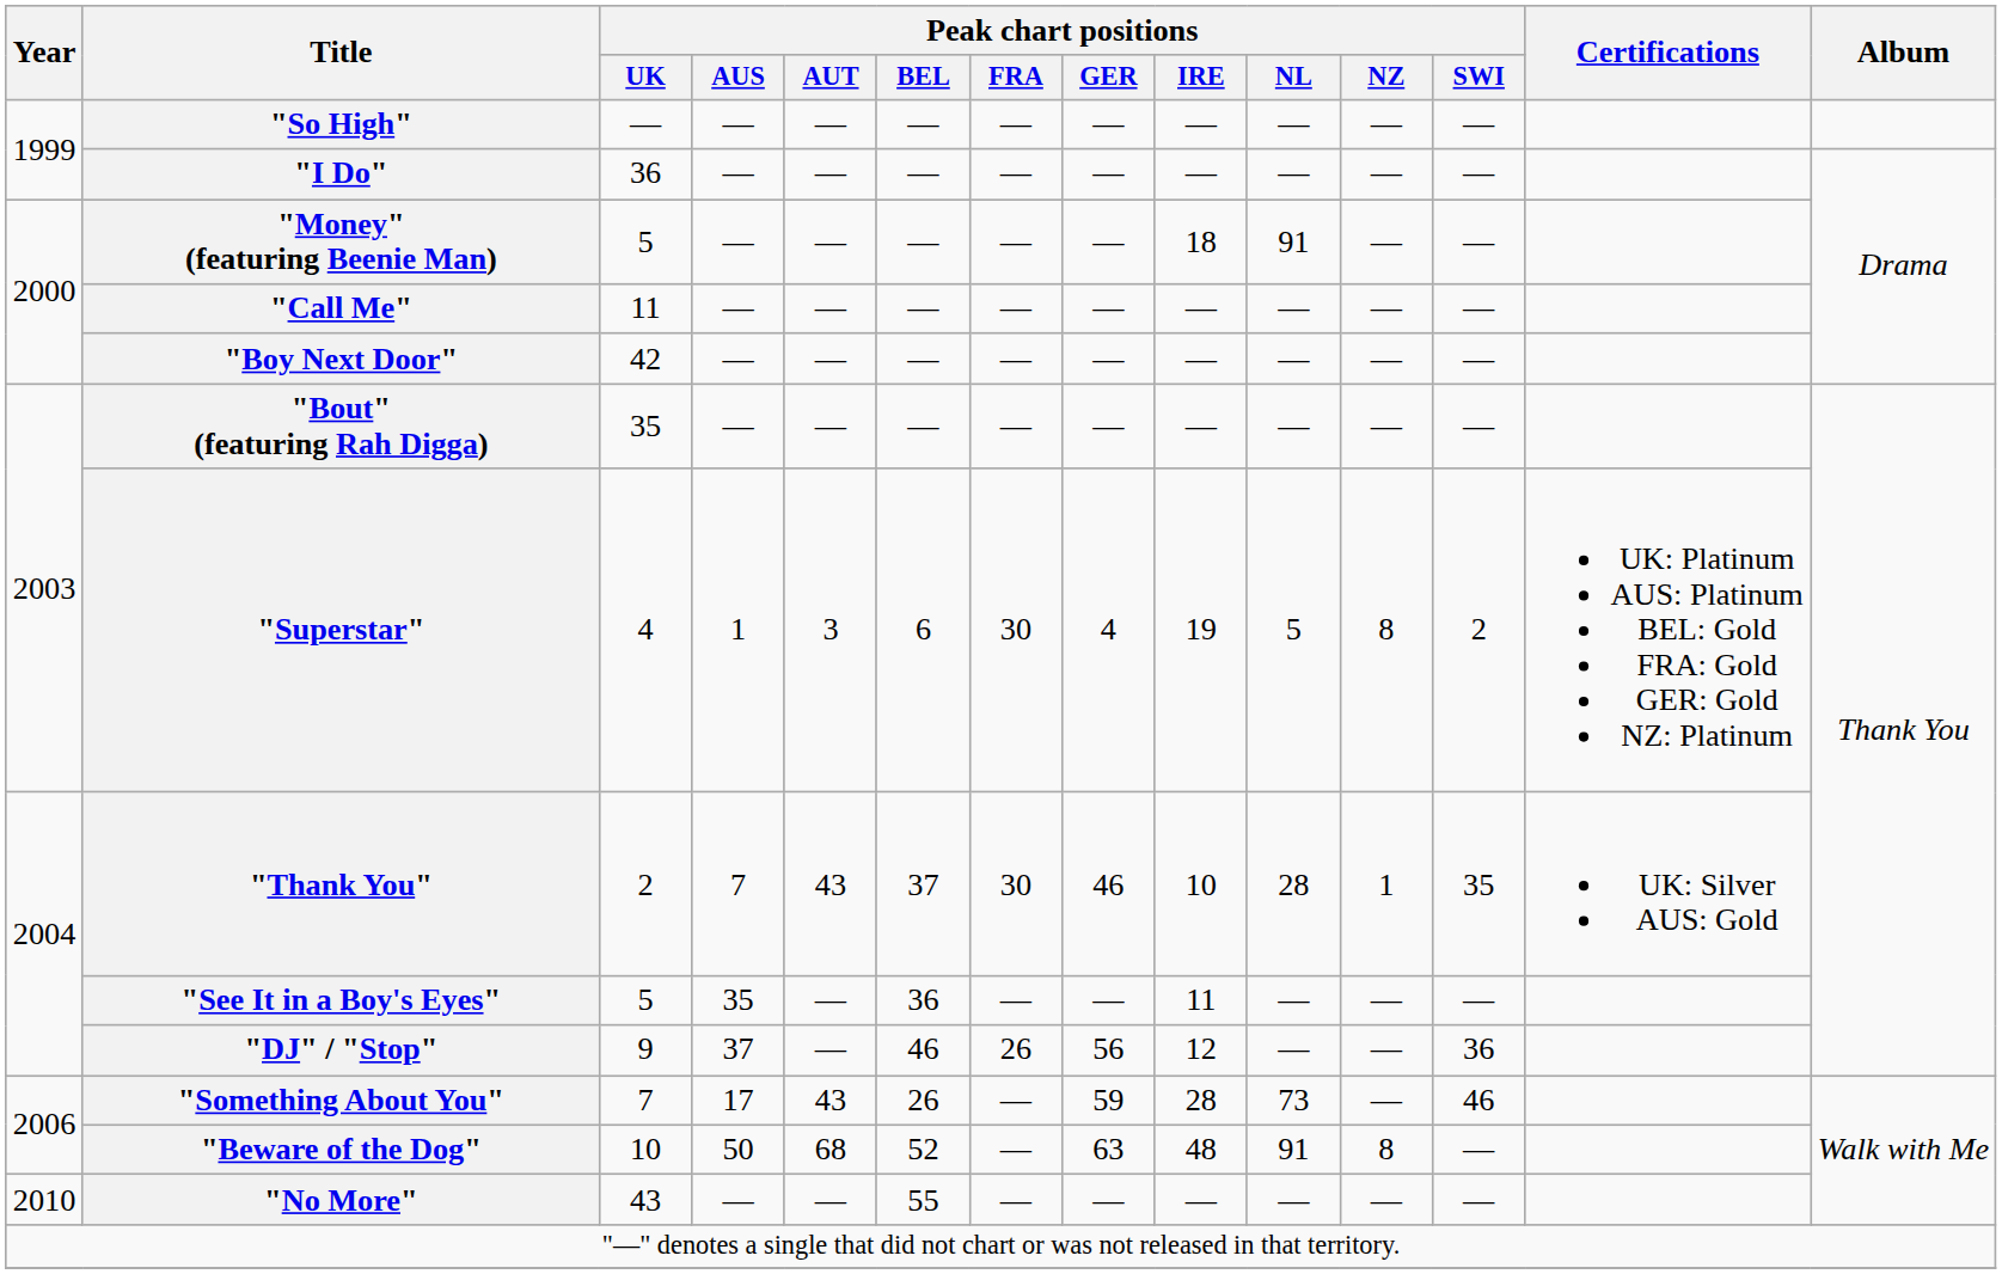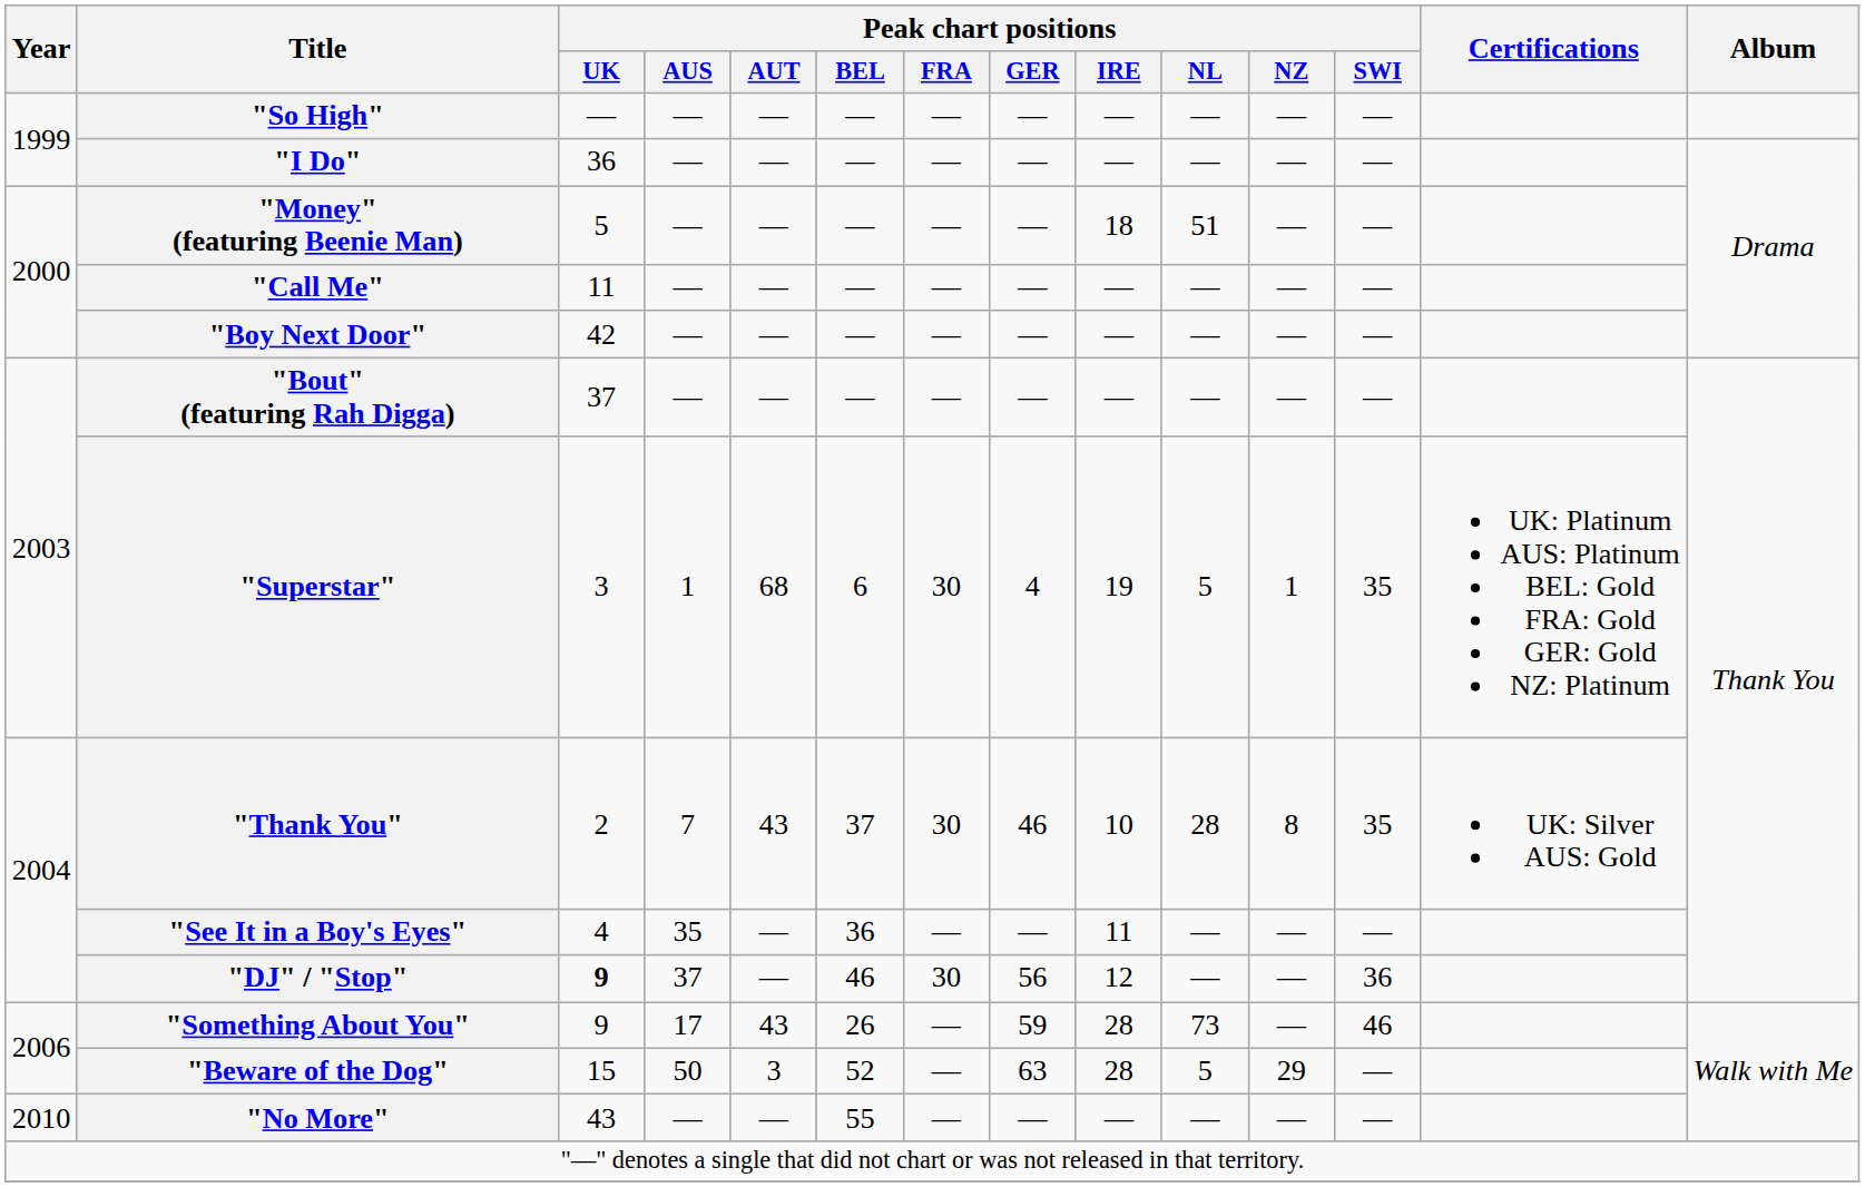"Money" (featuring Beenie Man) | Peak chart positions / NL: 91 -> 51
"Bout" (featuring Rah Digga) | Peak chart positions / UK: 35 -> 37
"Superstar" | Peak chart positions / UK: 4 -> 3
"Superstar" | Peak chart positions / AUT: 3 -> 68
"Superstar" | Peak chart positions / NZ: 8 -> 1
"Superstar" | Peak chart positions / SWI: 2 -> 35
"Thank You" | Peak chart positions / NZ: 1 -> 8
"See It in a Boy's Eyes" | Peak chart positions / UK: 5 -> 4
"DJ" / "Stop" | Peak chart positions / UK: normal -> bold
"DJ" / "Stop" | Peak chart positions / FRA: 26 -> 30
"Something About You" | Peak chart positions / UK: 7 -> 9
"Beware of the Dog" | Peak chart positions / UK: 10 -> 15
"Beware of the Dog" | Peak chart positions / AUT: 68 -> 3
"Beware of the Dog" | Peak chart positions / IRE: 48 -> 28
"Beware of the Dog" | Peak chart positions / NL: 91 -> 5
"Beware of the Dog" | Peak chart positions / NZ: 8 -> 29
